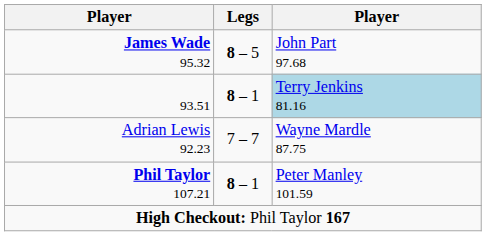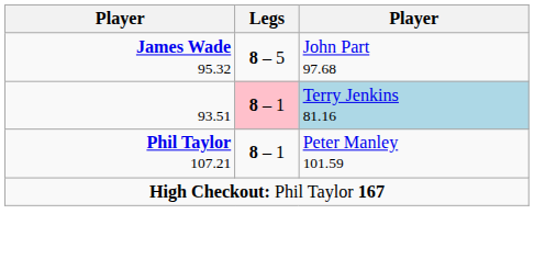93.51 | Legs: no background -> pink background
- row: Adrian Lewis 92.23 | 7 – 7 | Wayne Mardle 87.75
